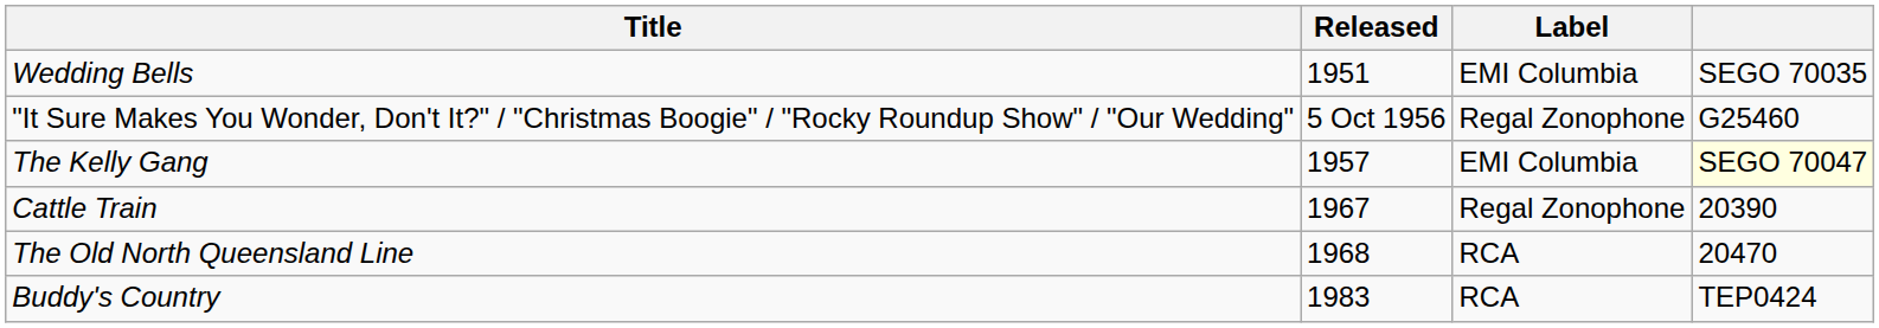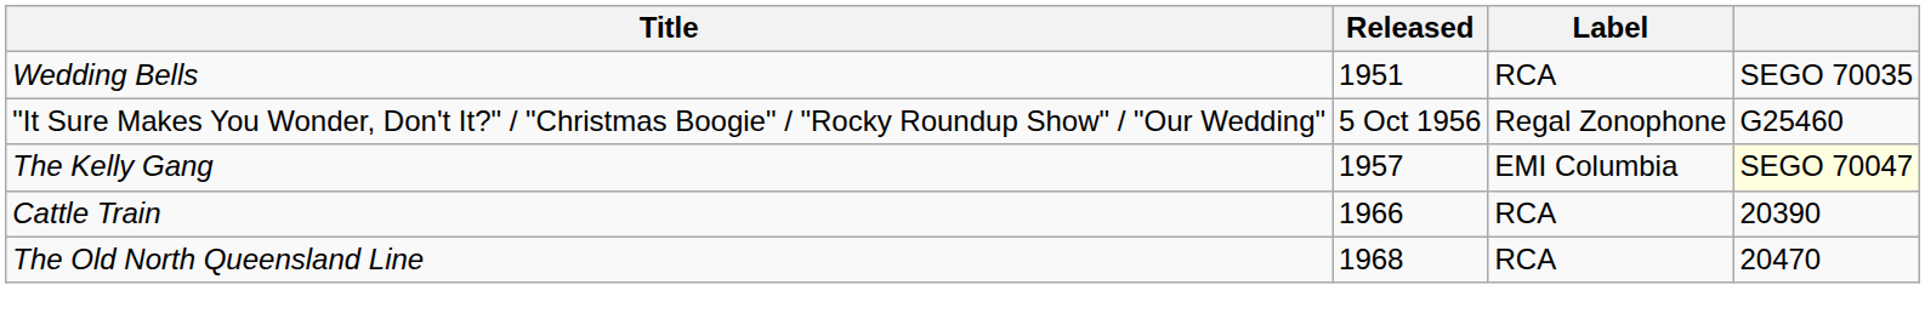Wedding Bells | Label: EMI Columbia -> RCA
Cattle Train | Released: 1967 -> 1966
Cattle Train | Label: Regal Zonophone -> RCA
- row: Buddy's Country | 1983 | RCA | TEP0424
